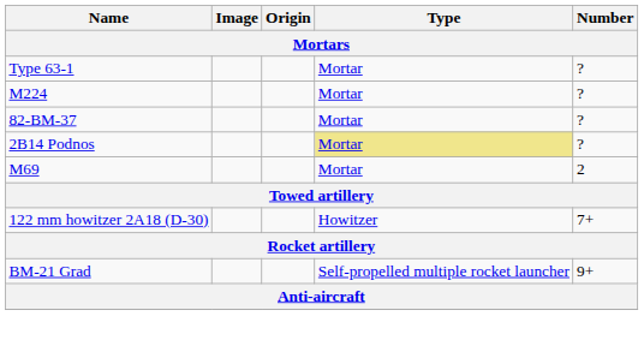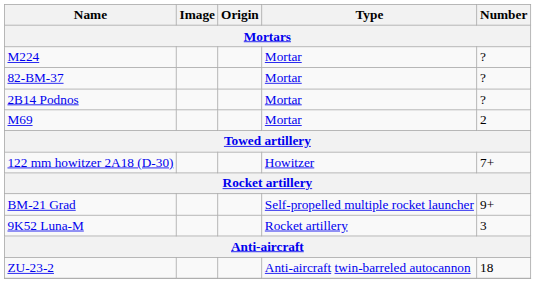- row: Type 63-1 | Mortar | ?
2B14 Podnos | Type: khaki background -> no background
+ row: 9K52 Luna-M | Rocket artillery | 3
+ row: ZU-23-2 | Anti-aircraft twin-barreled autocannon | 18
